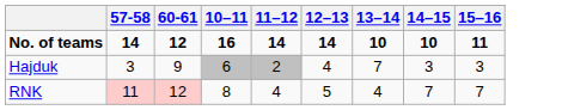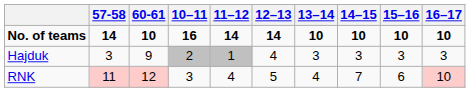+ column: 16–17 | 10 | 3 | 10
No. of teams | 60-61: 12 -> 10
No. of teams | 15–16: 11 -> 10
Hajduk | 10–11: 6 -> 2
Hajduk | 11–12: 2 -> 1
Hajduk | 13–14: 7 -> 3
RNK | 10–11: 8 -> 3
RNK | 15–16: 7 -> 6
